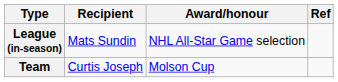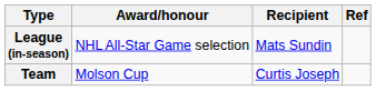columns swapped: Award/honour <-> Recipient
